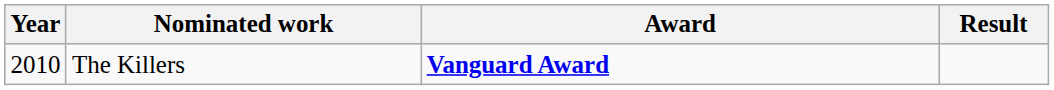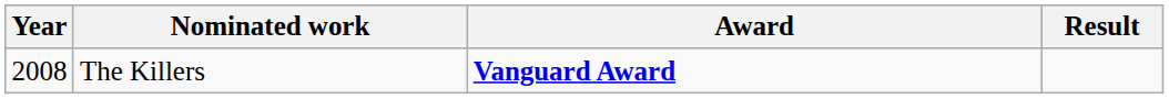The Killers | Year: 2010 -> 2008
